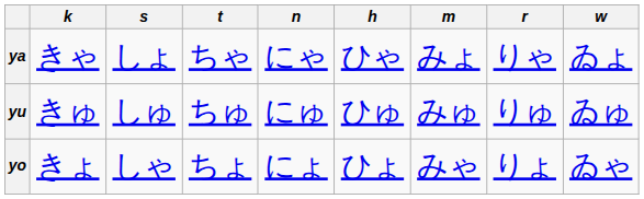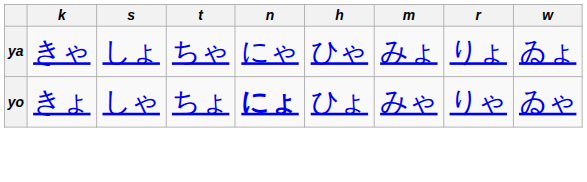ya | r: りゃ -> りょ
- row: yu | きゅ | しゅ | ちゅ | にゅ | ひゅ | みゅ | りゅ | ゐゅ
yo | n: normal -> bold
yo | r: りょ -> りゃ
